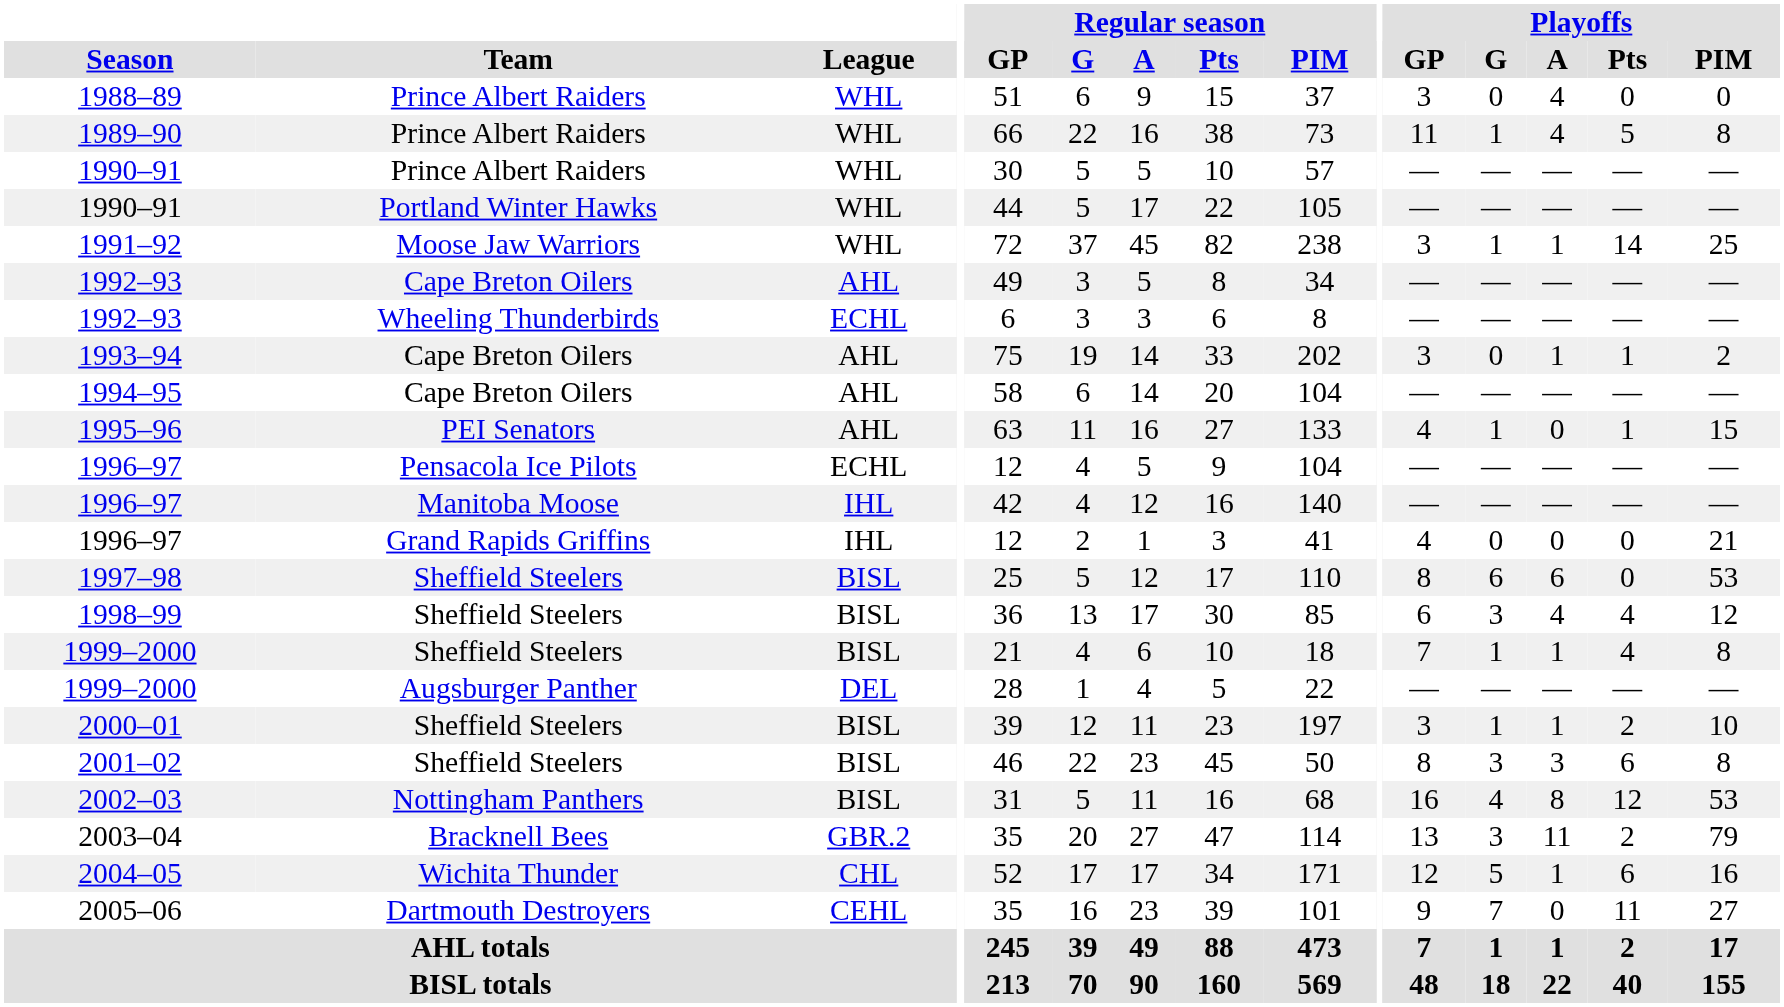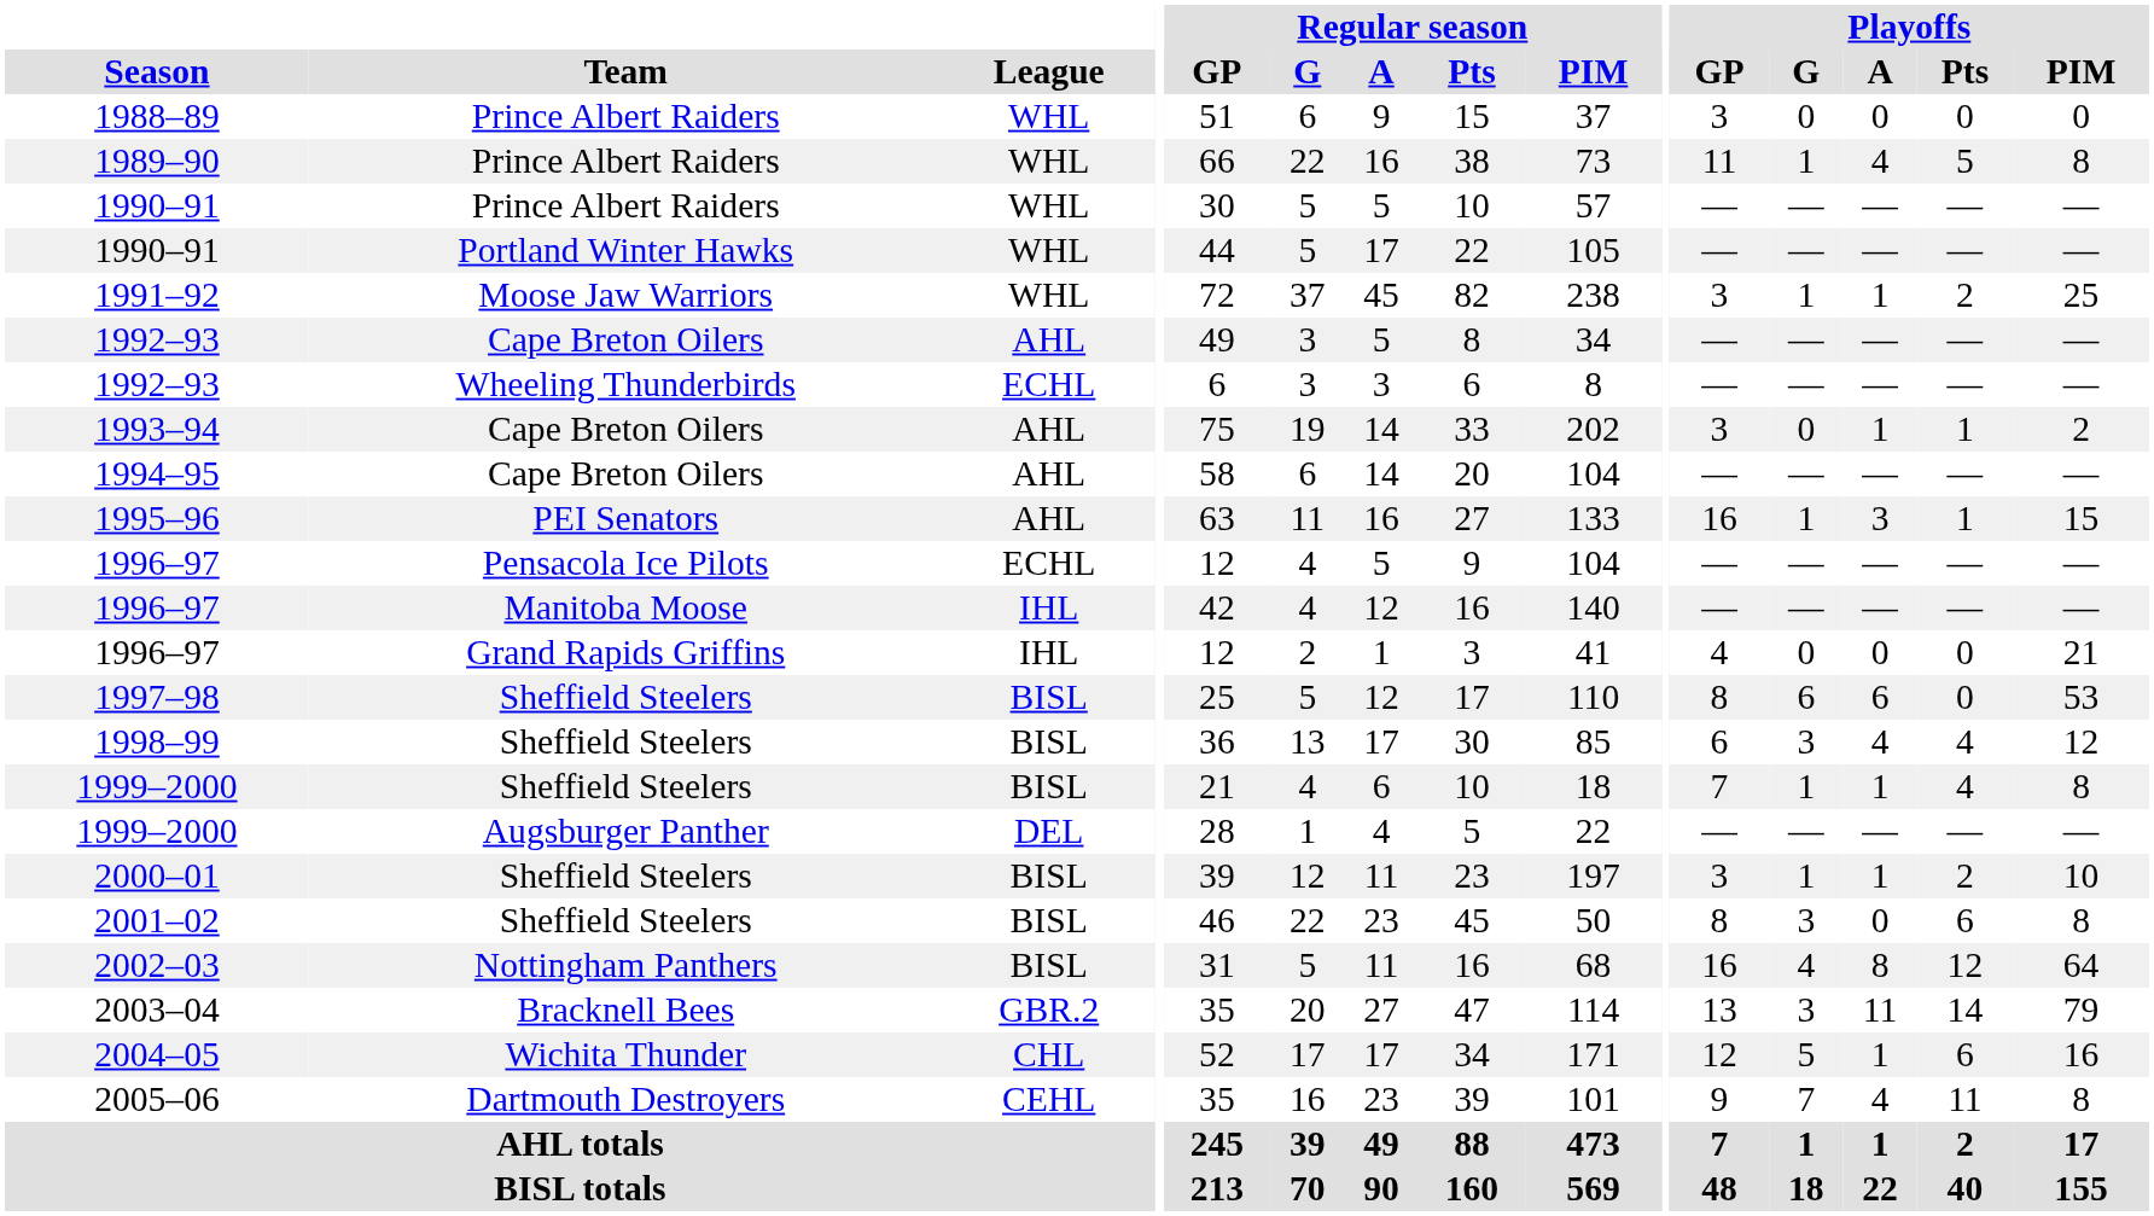1988–89 | Playoffs / A: 4 -> 0
1991–92 | Playoffs / Pts: 14 -> 2
1995–96 | Playoffs / GP: 4 -> 16
1995–96 | Playoffs / A: 0 -> 3
2001–02 | Playoffs / A: 3 -> 0
2002–03 | Playoffs / PIM: 53 -> 64
2003–04 | Playoffs / Pts: 2 -> 14
2005–06 | Playoffs / A: 0 -> 4
2005–06 | Playoffs / PIM: 27 -> 8
